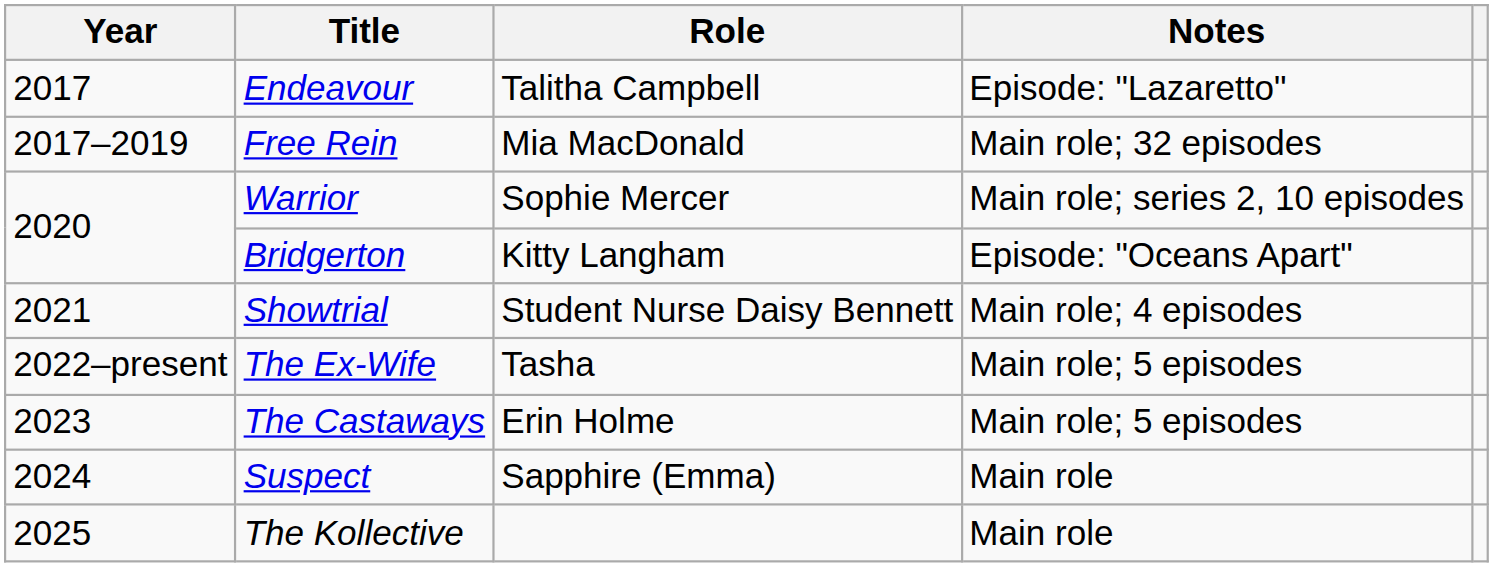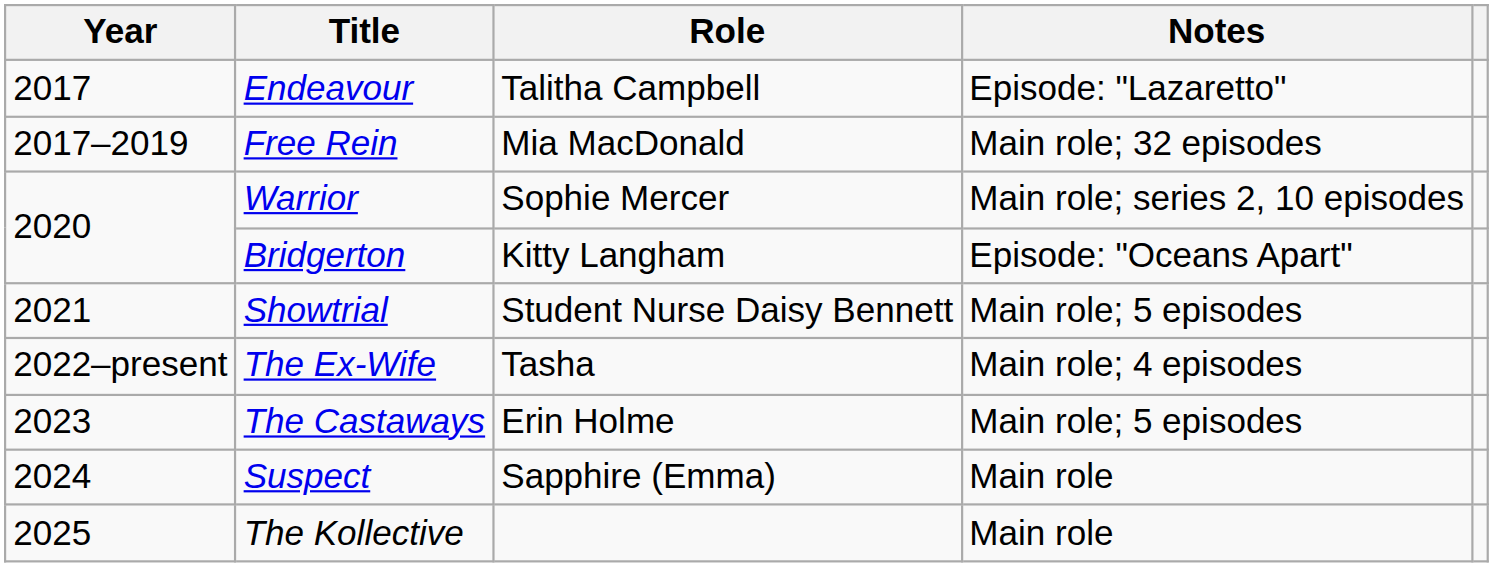Showtrial | Notes: Main role; 4 episodes -> Main role; 5 episodes
The Ex-Wife | Notes: Main role; 5 episodes -> Main role; 4 episodes
